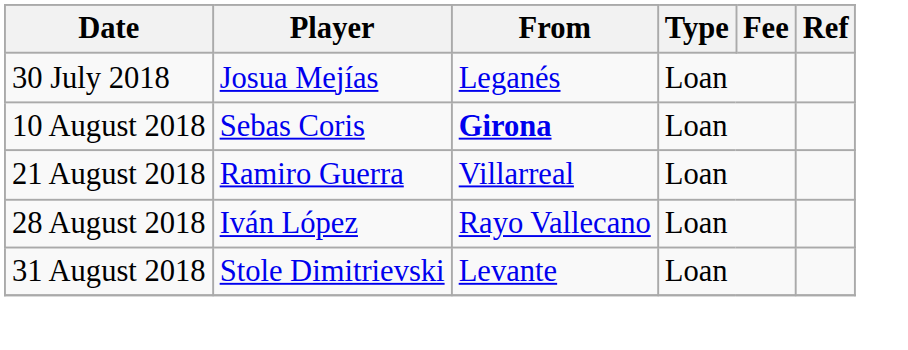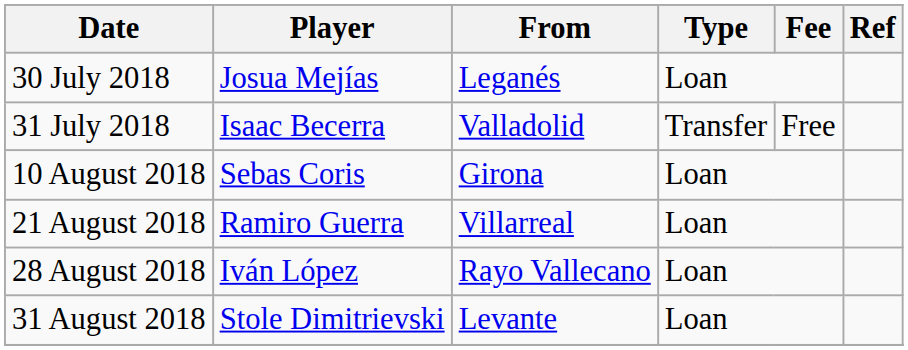+ row: 31 July 2018 | Isaac Becerra | Valladolid | Transfer | Free
10 August 2018 | From: bold -> normal
